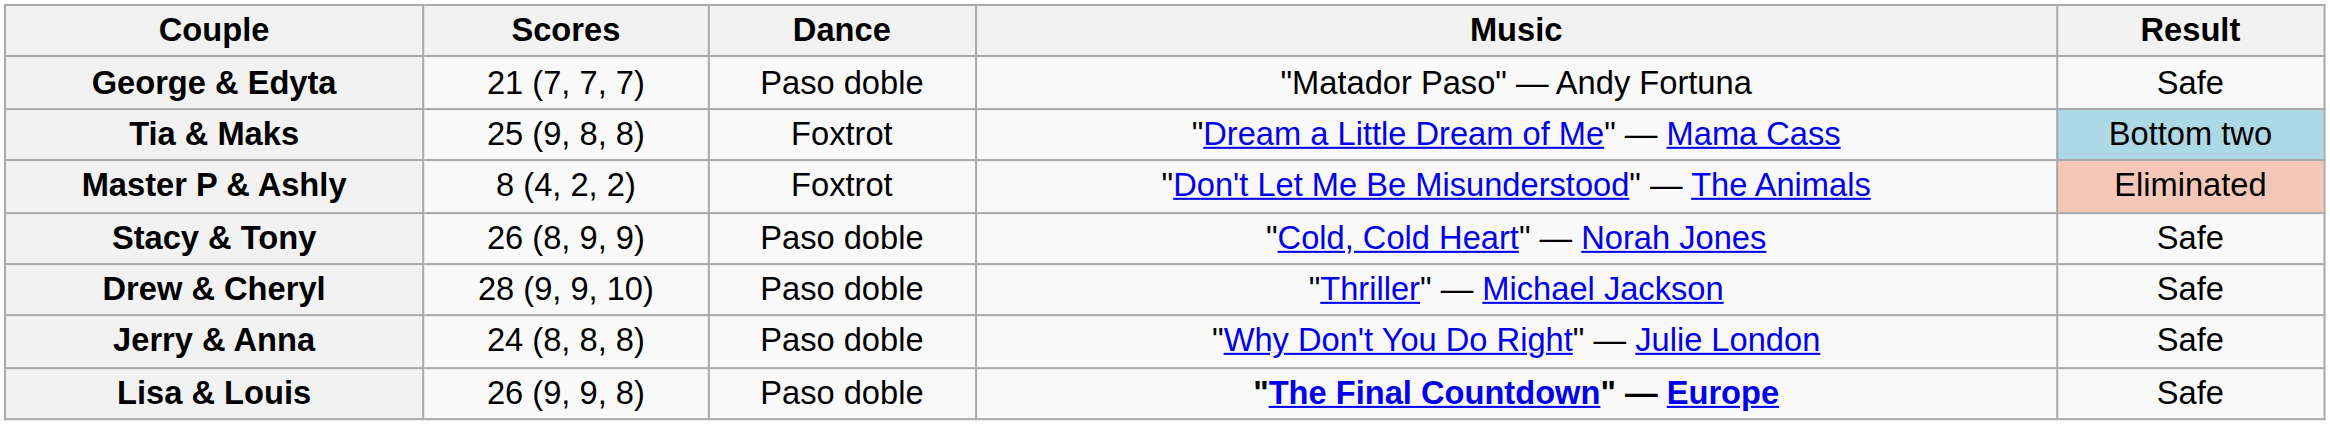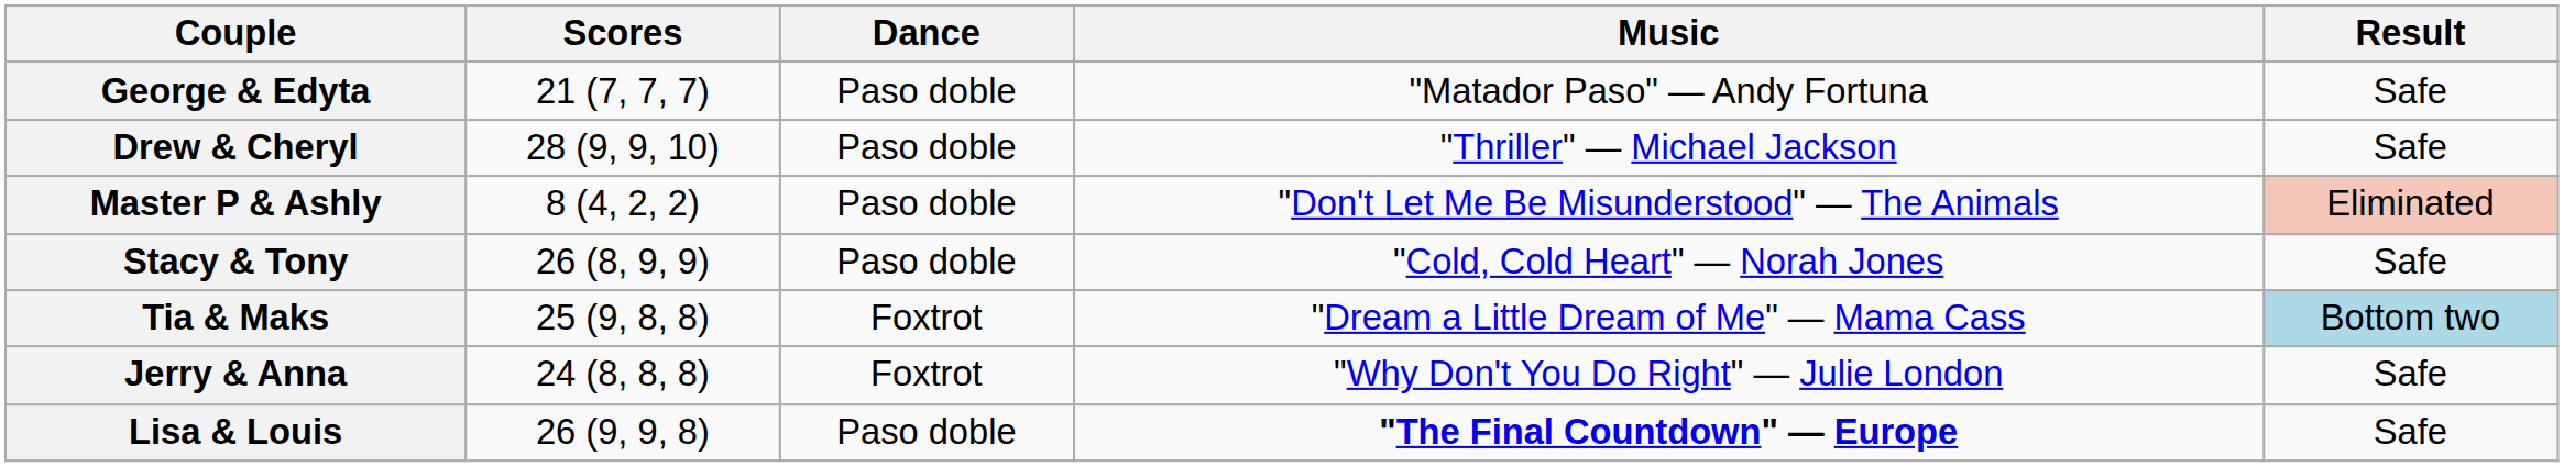rows swapped: Tia & Maks <-> Drew & Cheryl
Master P & Ashly | Dance: Foxtrot -> Paso doble
Jerry & Anna | Dance: Paso doble -> Foxtrot
